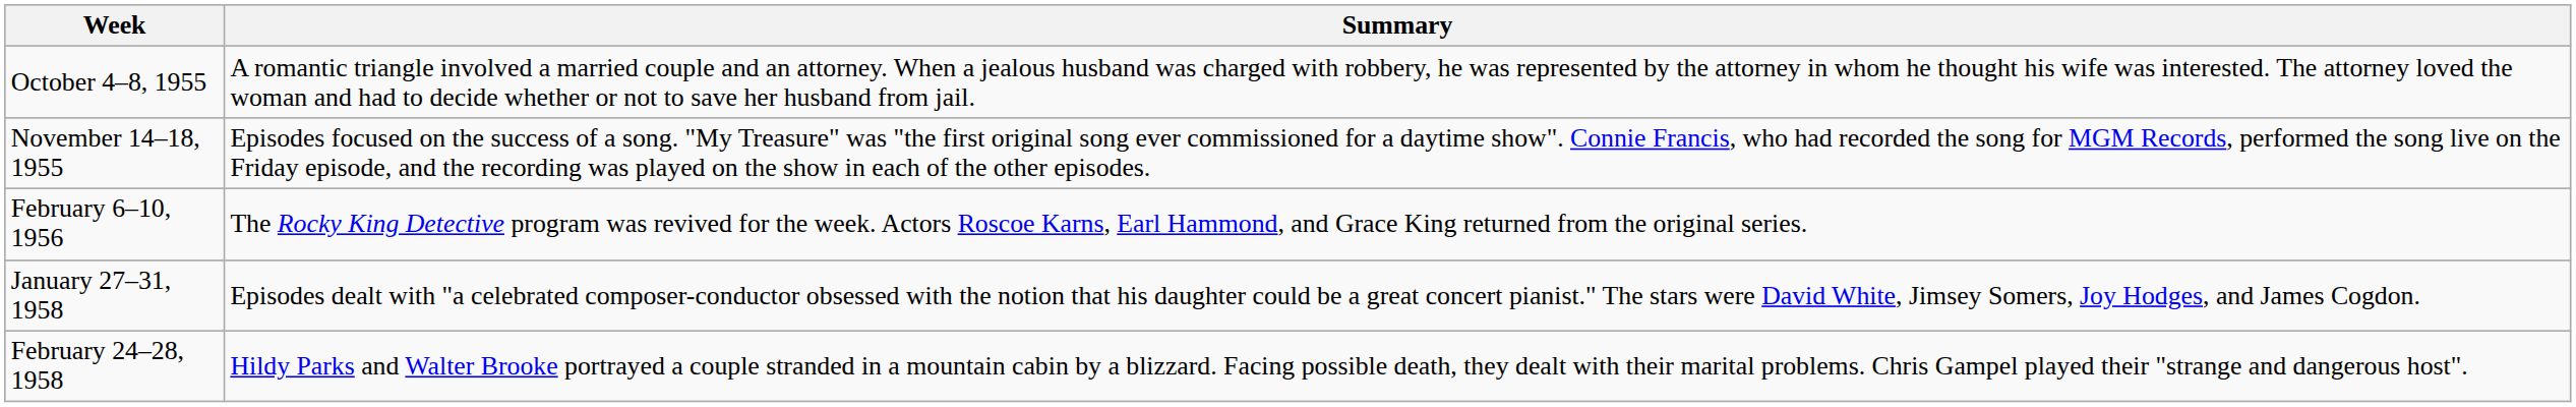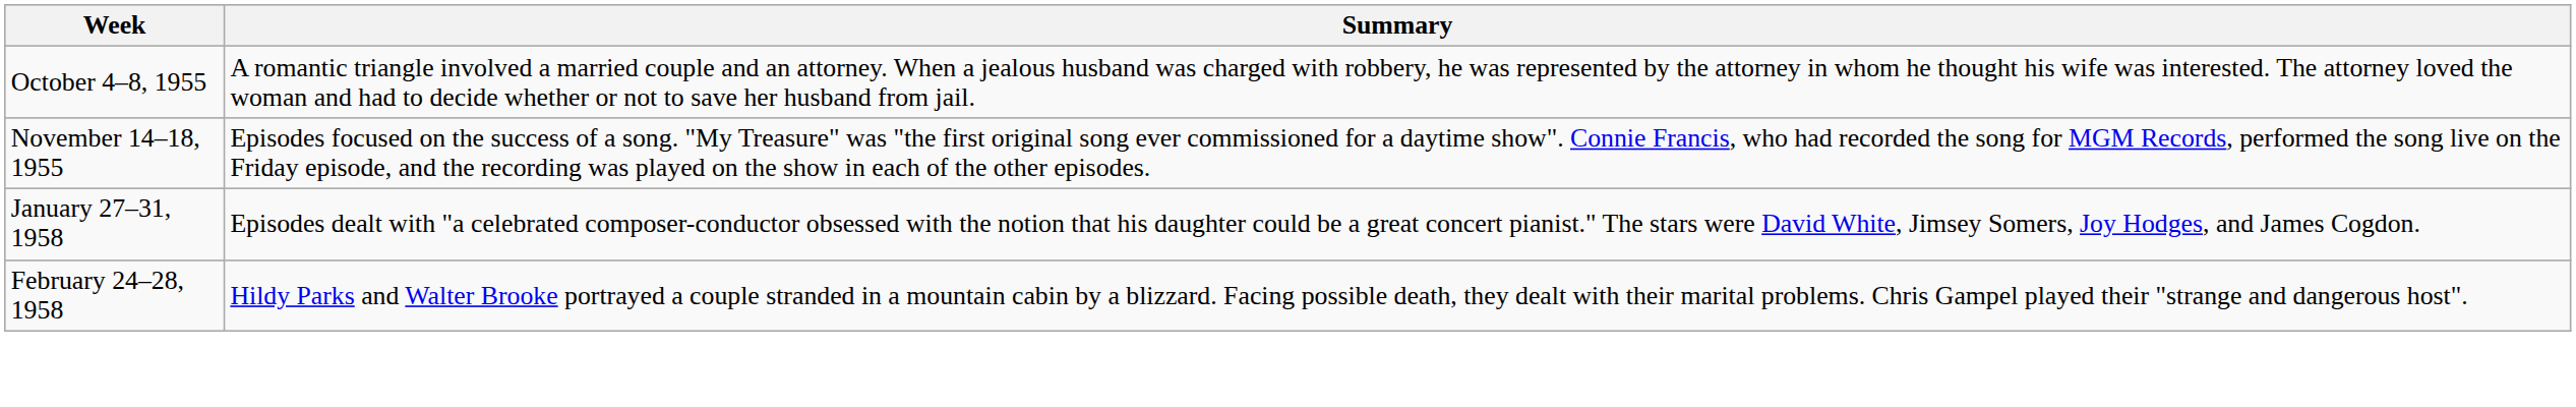- row: February 6–10, 1956 | The Rocky King Detective program was revived for the week. Actors Roscoe Karns, Earl Hammond, and Grace King returned from the original series.
